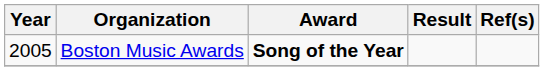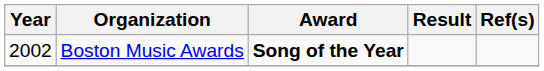Boston Music Awards | Year: 2005 -> 2002
